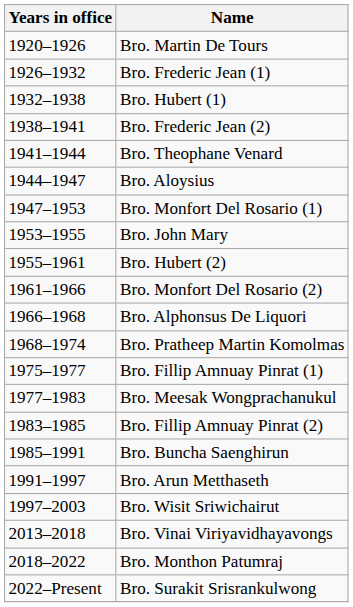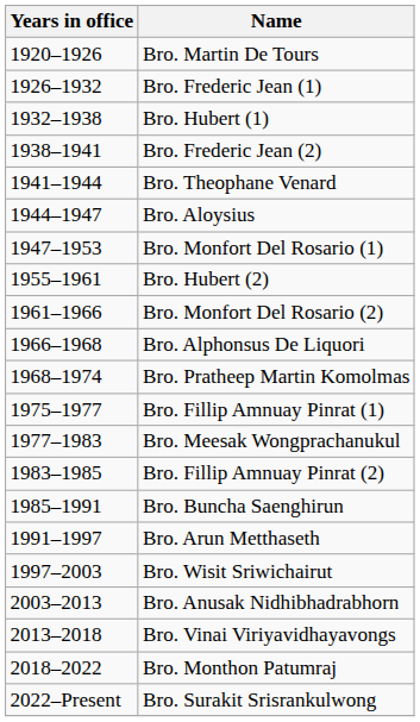- row: 1953–1955 | Bro. John Mary
+ row: 2003–2013 | Bro. Anusak Nidhibhadrabhorn
